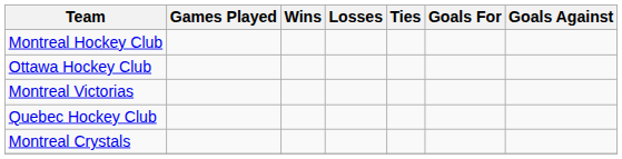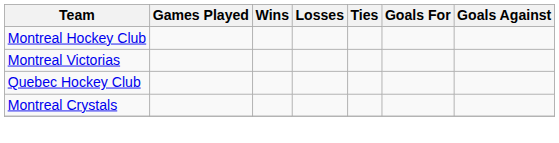- row: Ottawa Hockey Club
